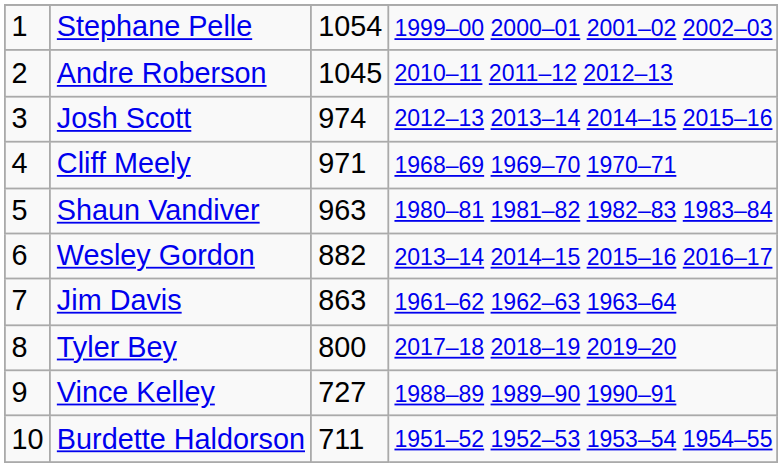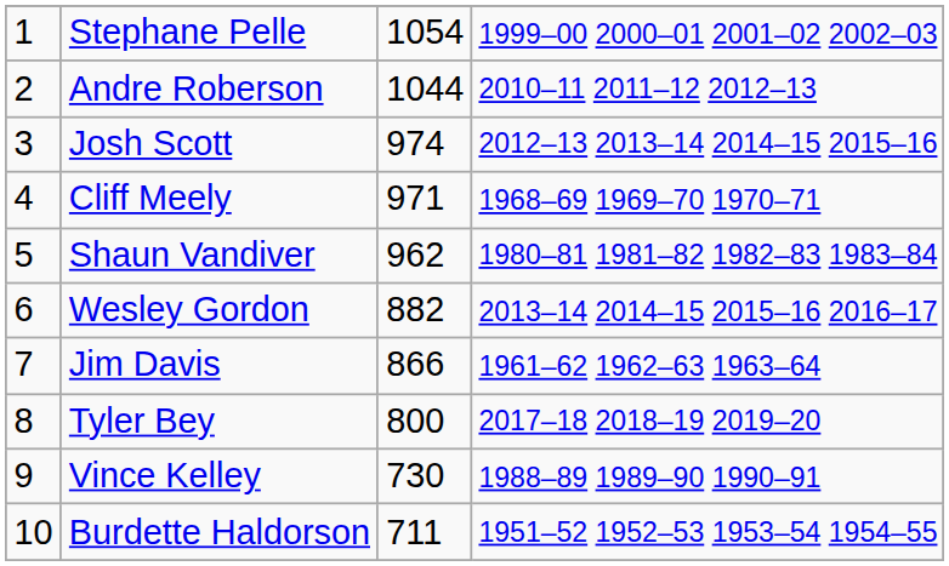Andre Roberson | column 3: 1045 -> 1044
Shaun Vandiver | column 3: 963 -> 962
Jim Davis | column 3: 863 -> 866
Vince Kelley | column 3: 727 -> 730
